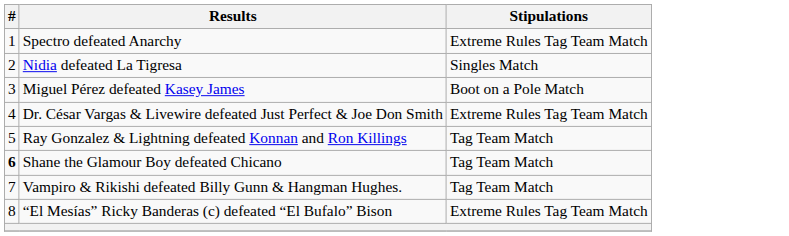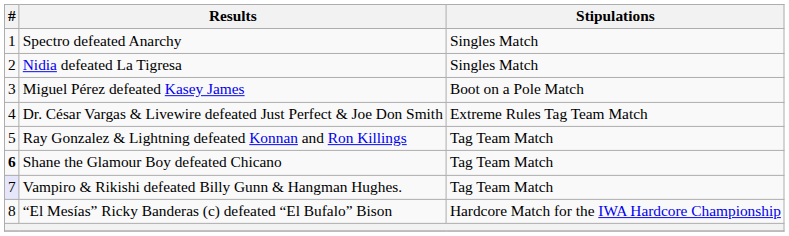Spectro defeated Anarchy | Stipulations: Extreme Rules Tag Team Match -> Singles Match
Vampiro & Rikishi defeated Billy Gunn & Hangman Hughes. | #: no background -> lavender background
“El Mesías” Ricky Banderas (c) defeated “El Bufalo” Bison | Stipulations: Extreme Rules Tag Team Match -> Hardcore Match for the IWA Hardcore Championship
